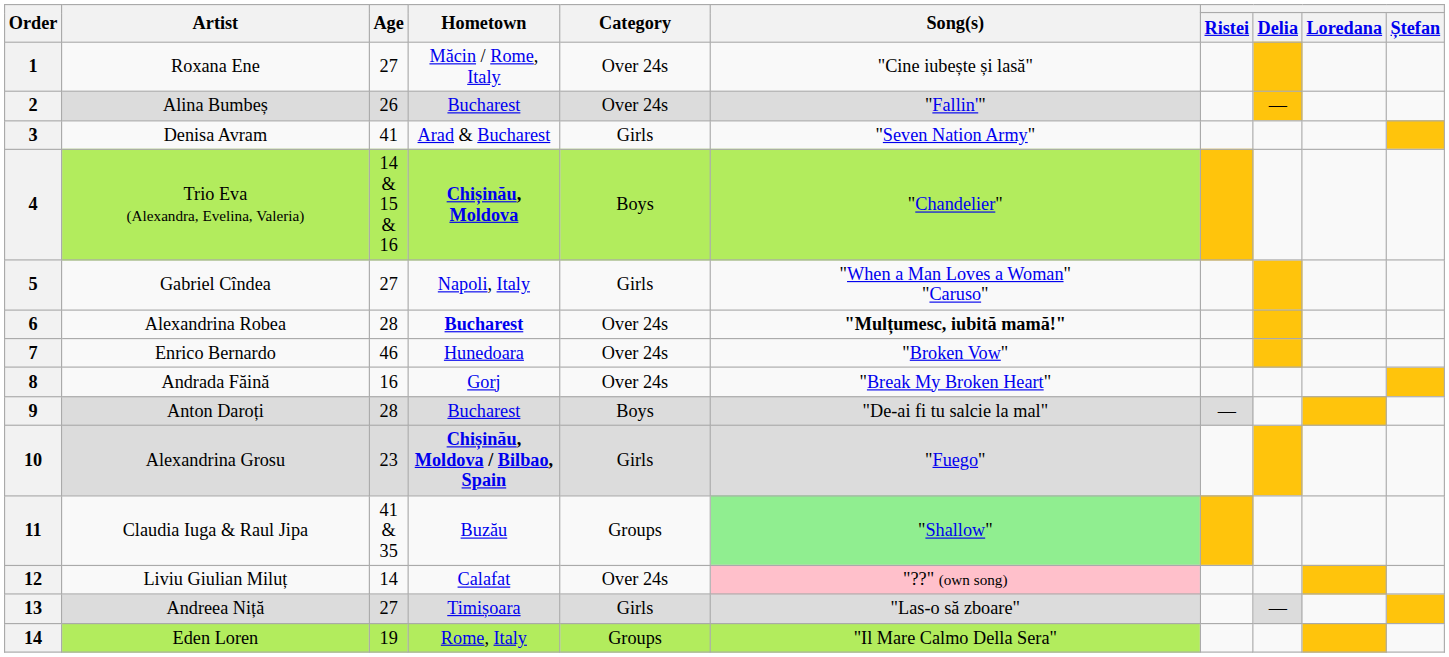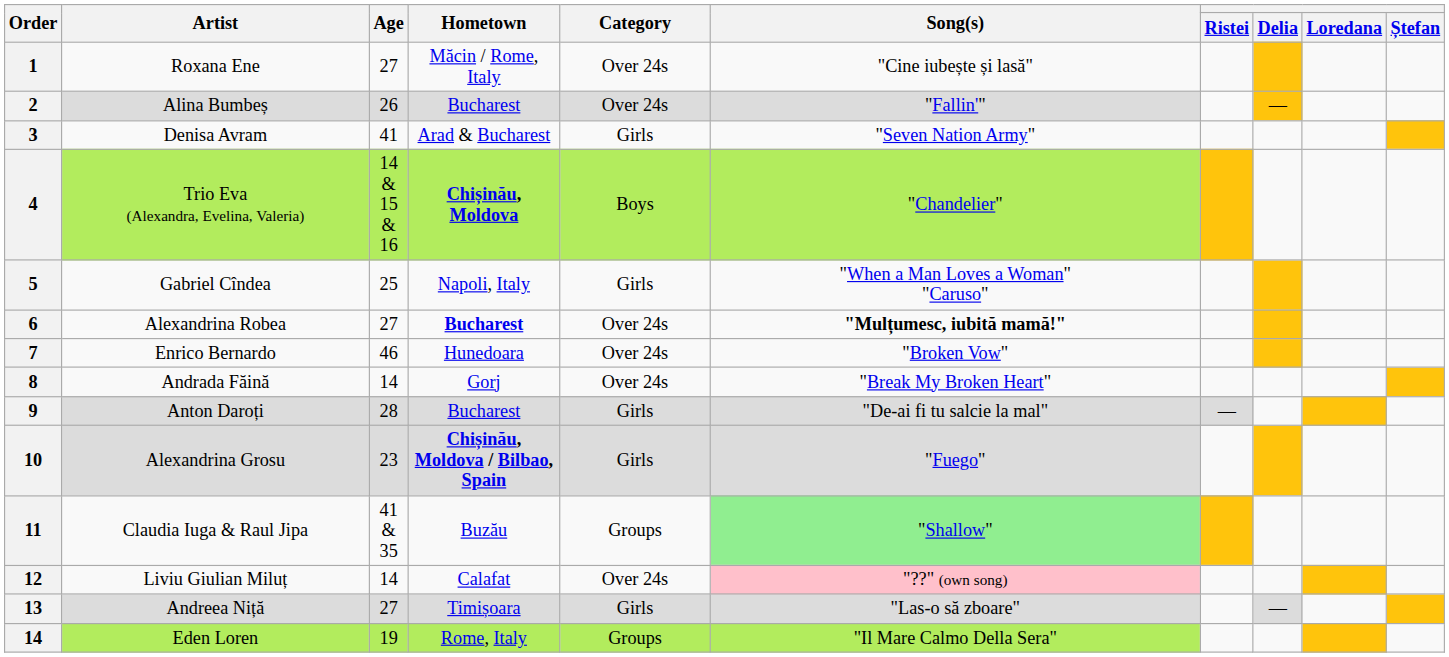Gabriel Cîndea | Age: 27 -> 25
Alexandrina Robea | Age: 28 -> 27
Andrada Făină | Age: 16 -> 14
Anton Daroți | Category: Boys -> Girls
